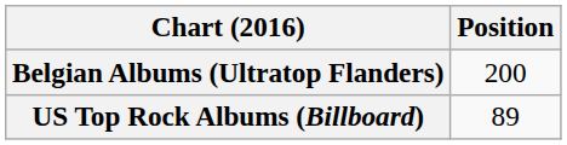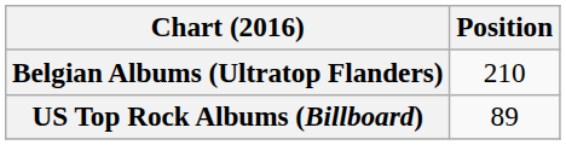Belgian Albums (Ultratop Flanders) | Position: 200 -> 210
